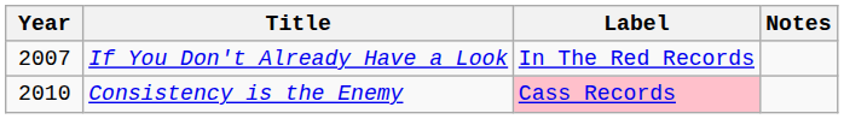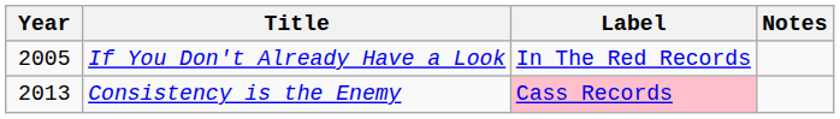If You Don't Already Have a Look | Year: 2007 -> 2005
Consistency is the Enemy | Year: 2010 -> 2013
